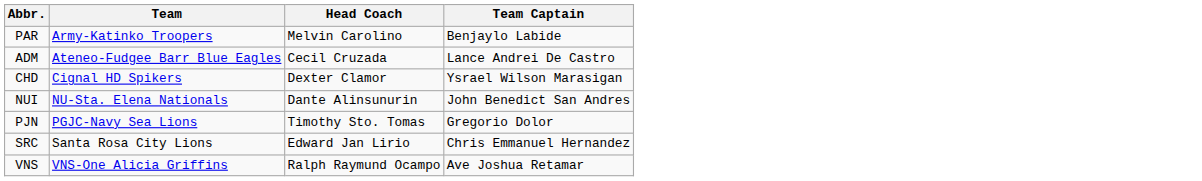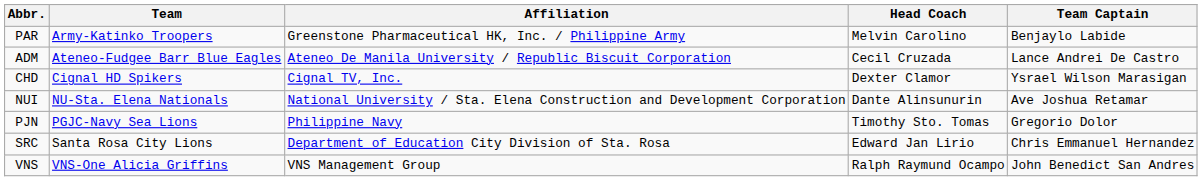+ column: Affiliation | Greenstone Pharmaceutical HK, Inc. / Philippine Army | Ateneo De Manila University / Republic Biscuit Corporation | Cignal TV, Inc. | National University / Sta. Elena Construction and Development Corporation | Philippine Navy | Department of Education City Division of Sta. Rosa | VNS Management Group
NUI | Team Captain: John Benedict San Andres -> Ave Joshua Retamar
VNS | Team Captain: Ave Joshua Retamar -> John Benedict San Andres
